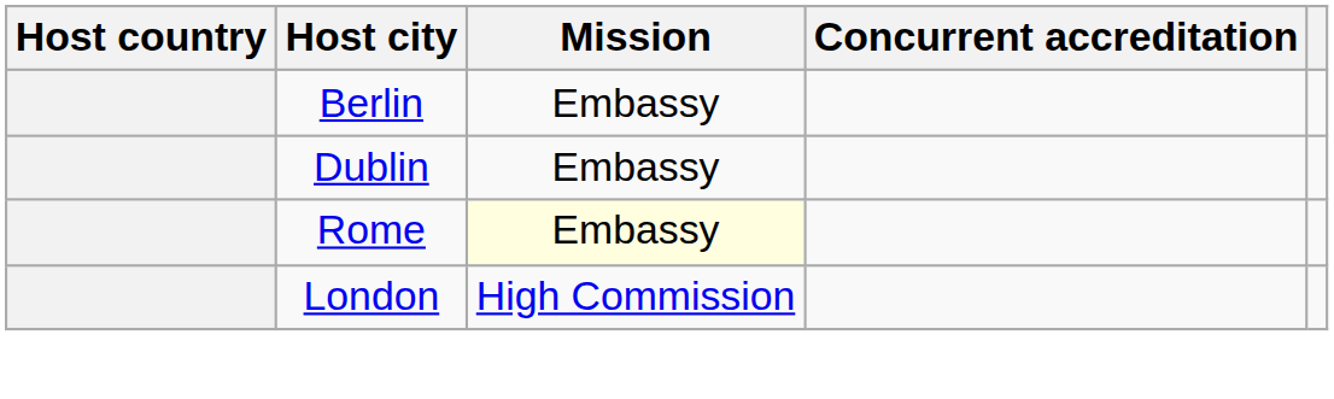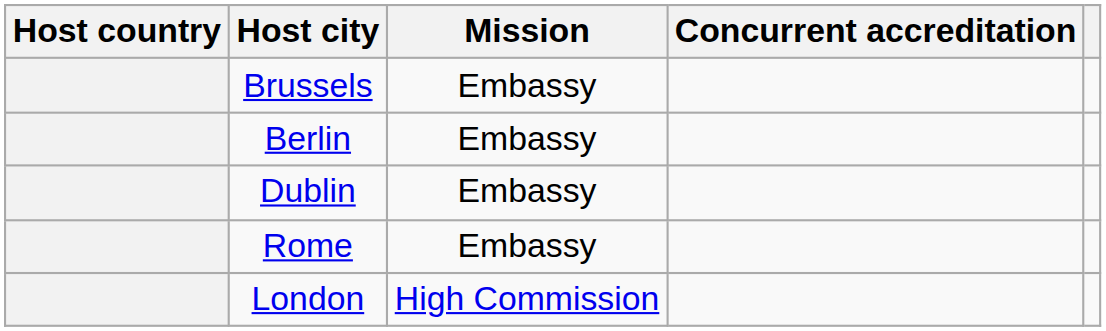+ row: Brussels | Embassy
Rome | Mission: lightyellow background -> no background
